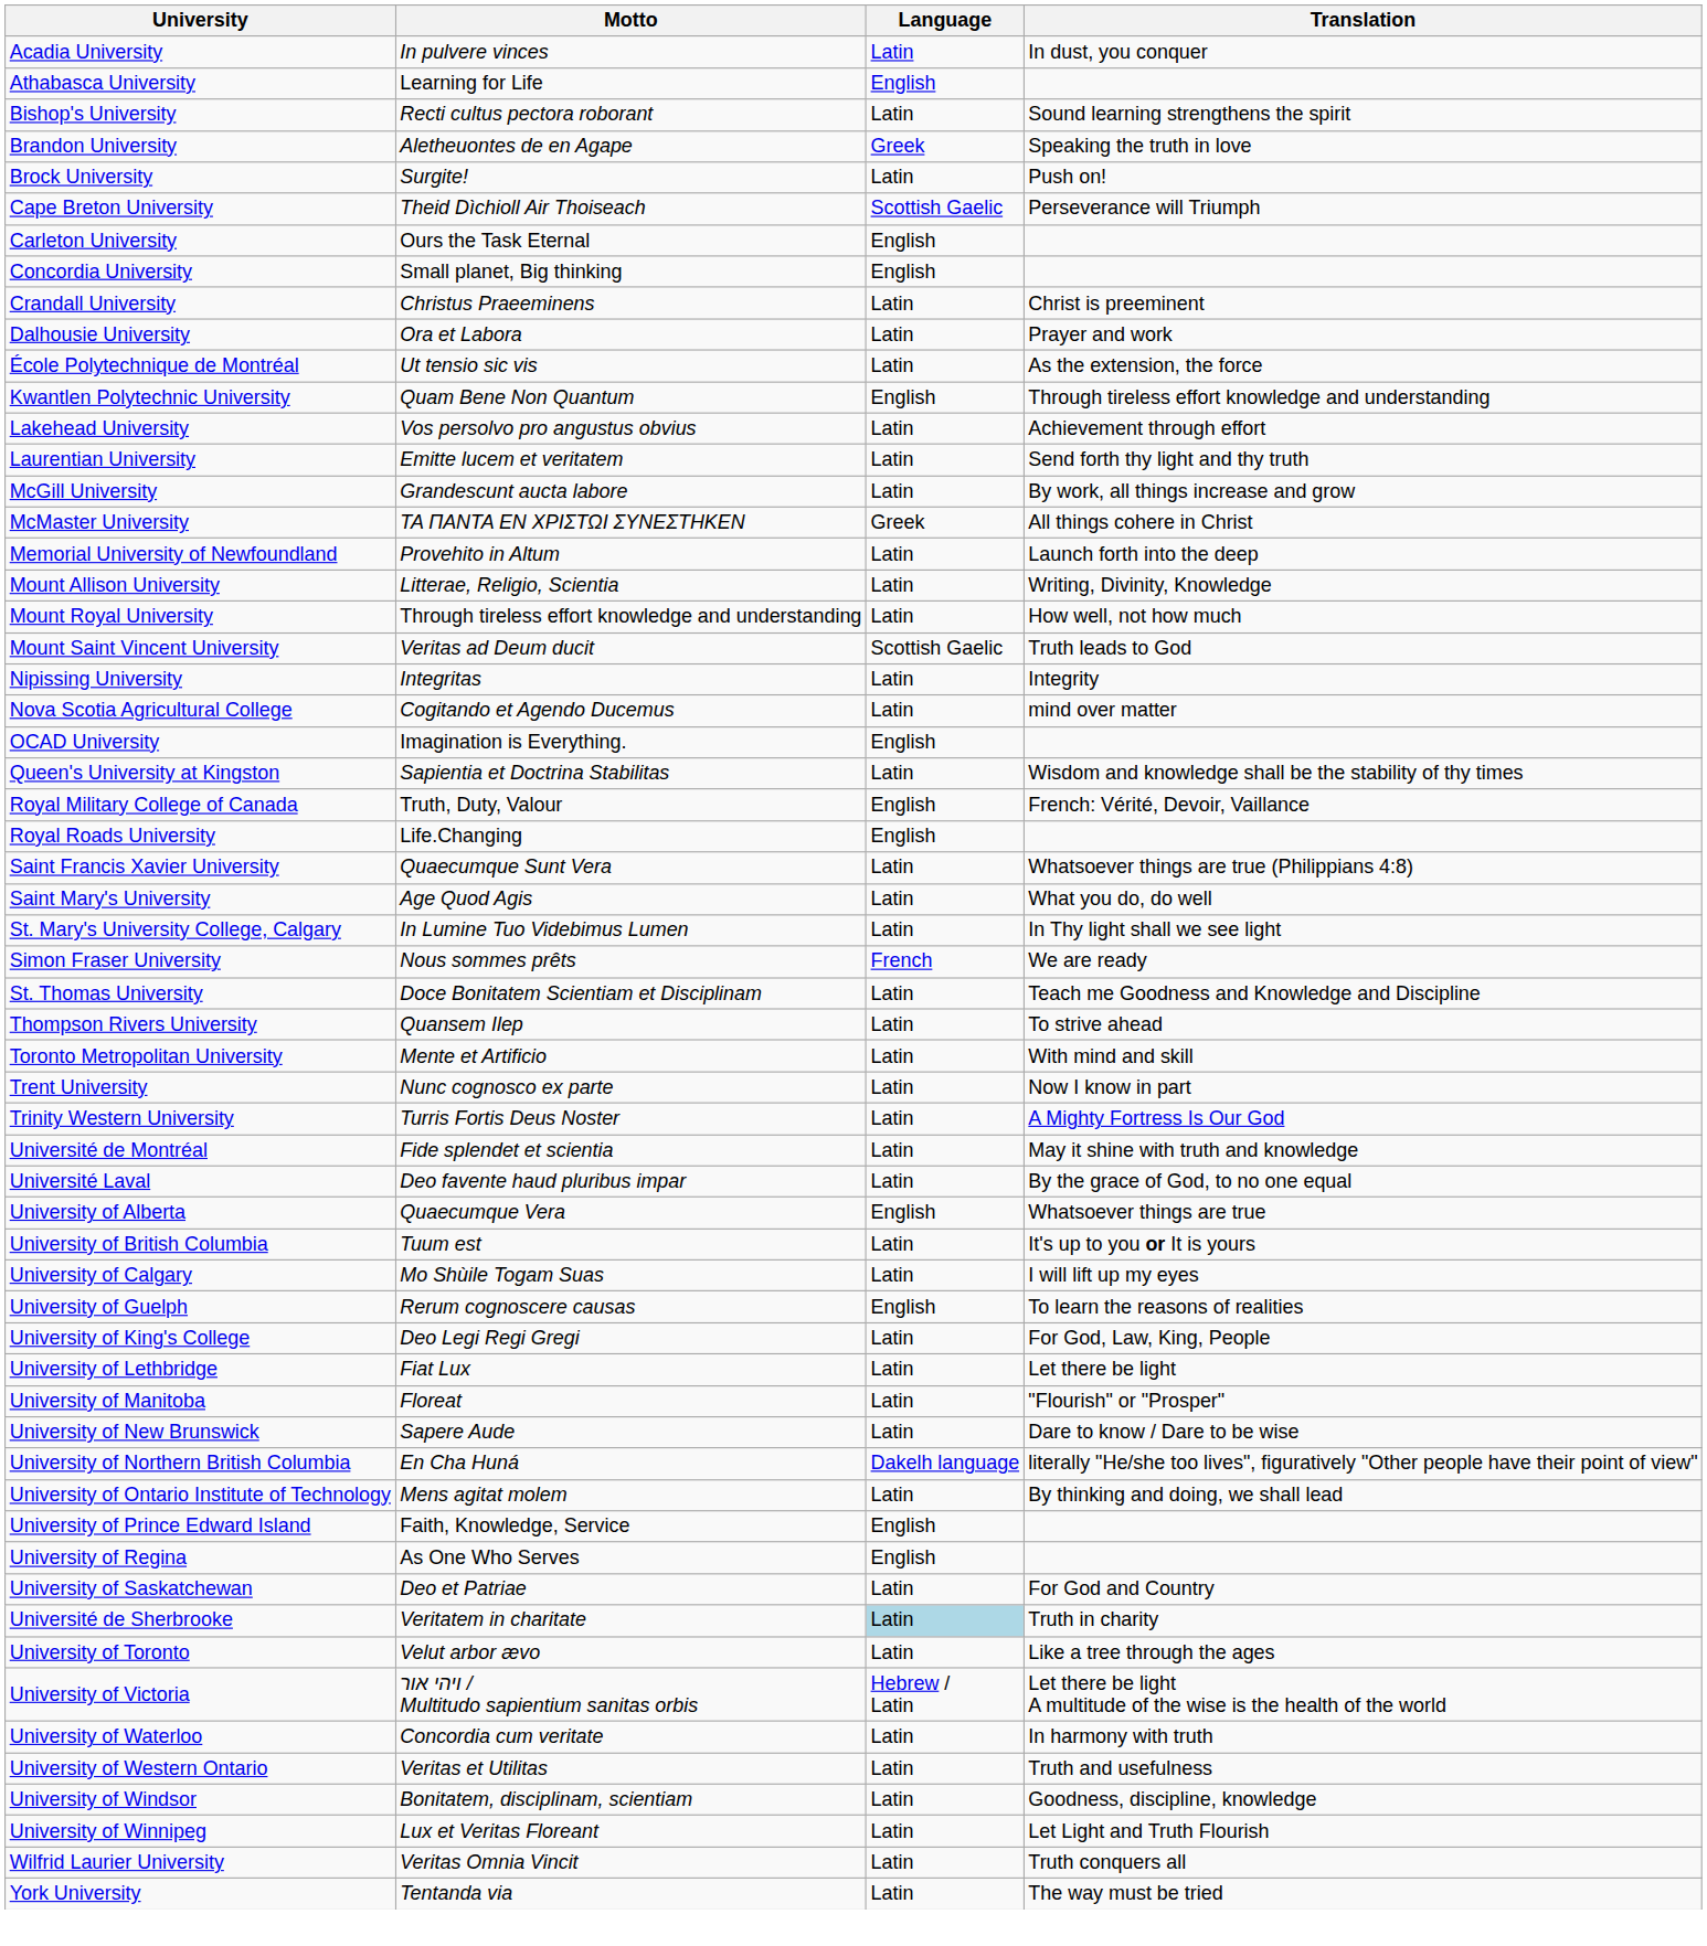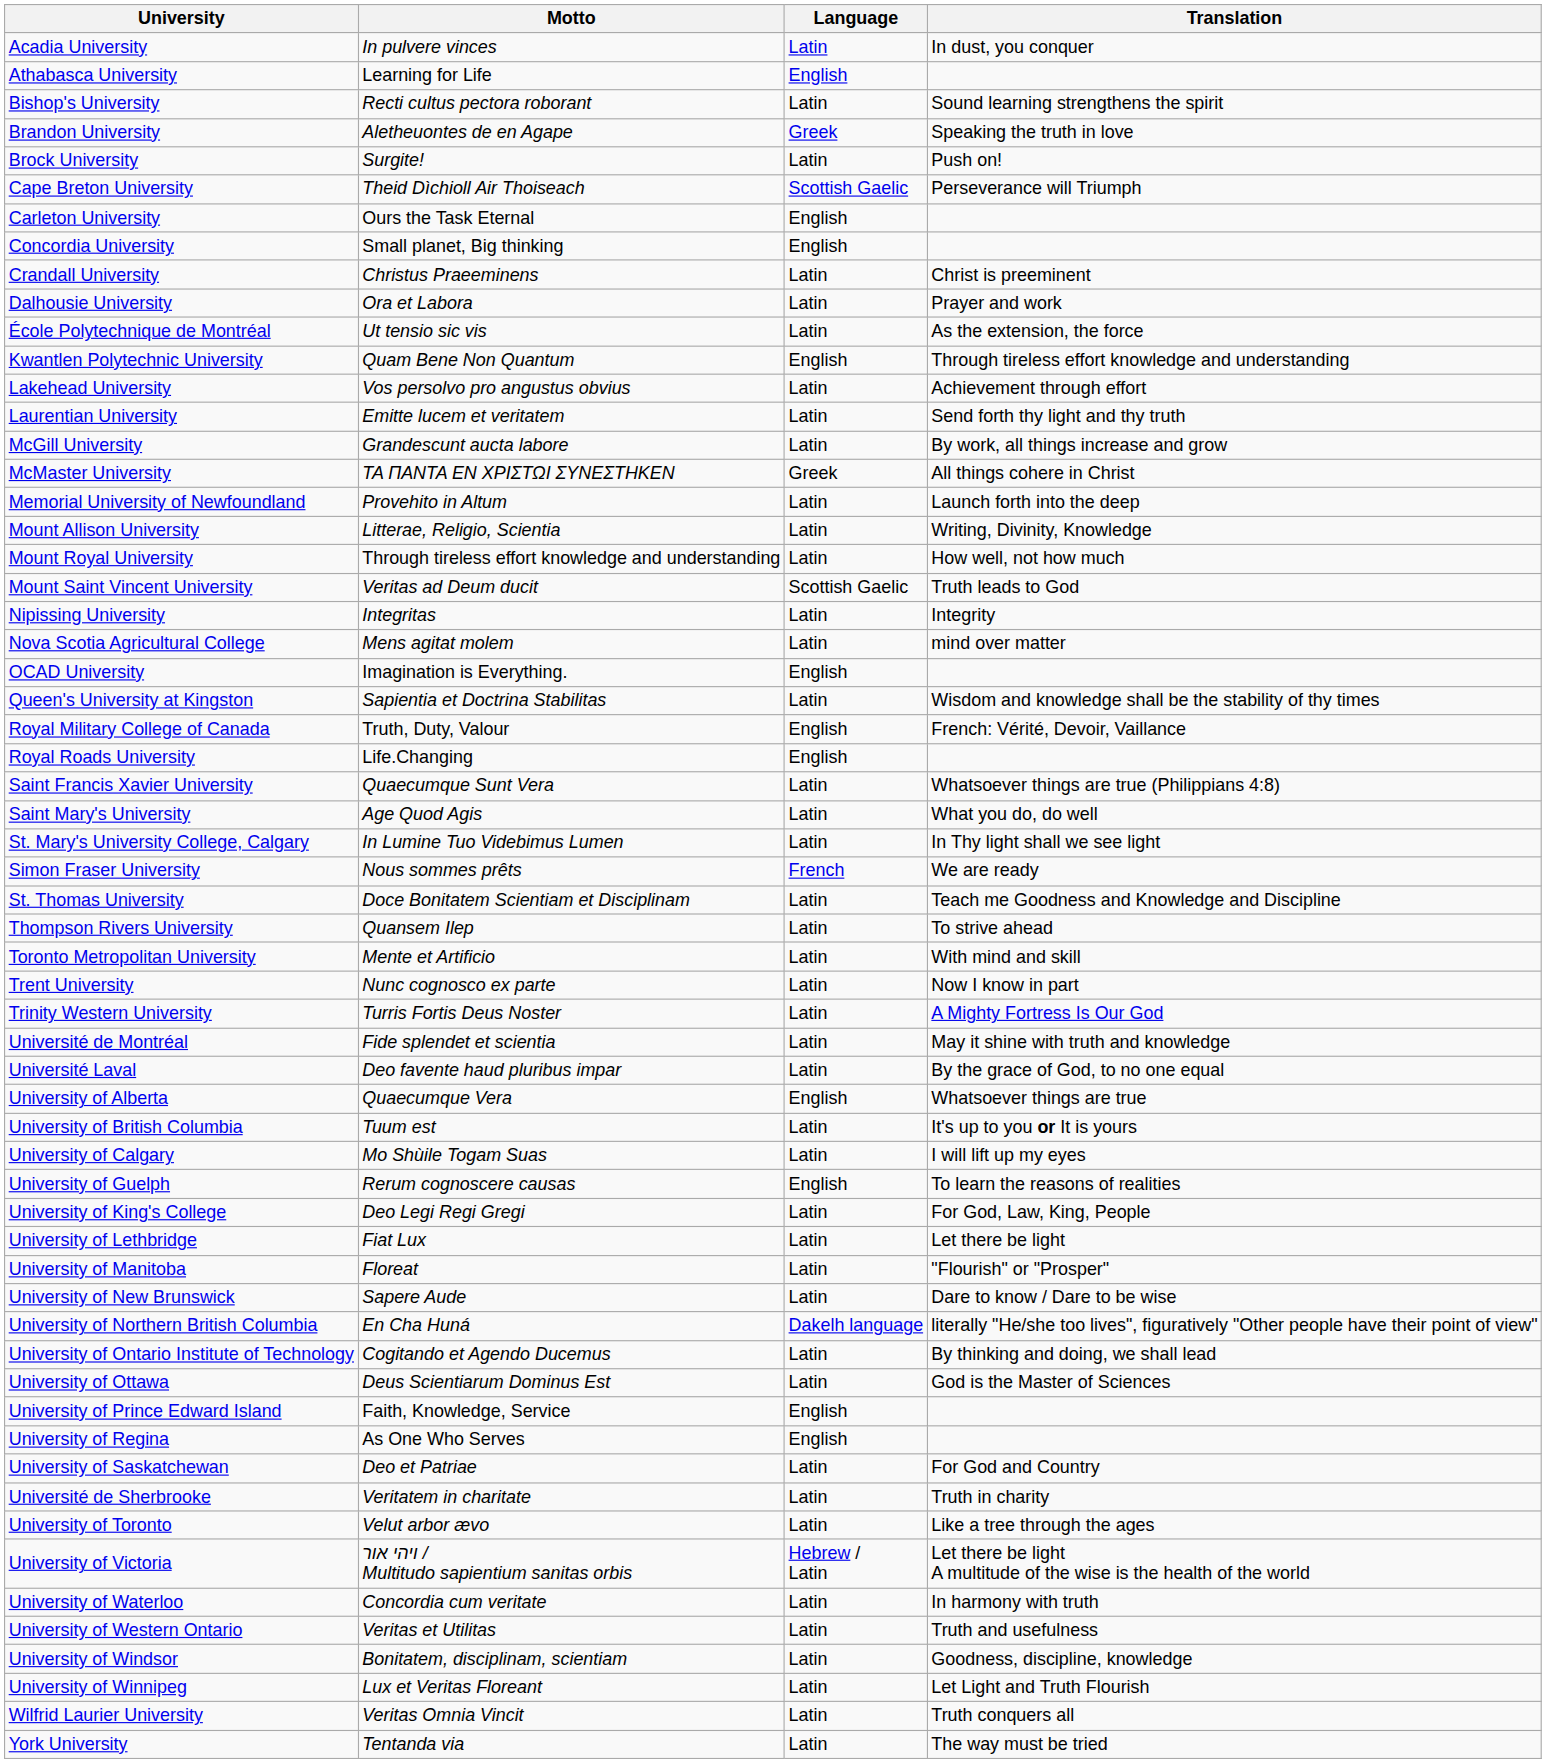Nova Scotia Agricultural College | Motto: Cogitando et Agendo Ducemus -> Mens agitat molem
University of Ontario Institute of Technology | Motto: Mens agitat molem -> Cogitando et Agendo Ducemus
+ row: University of Ottawa | Deus Scientiarum Dominus Est | Latin | God is the Master of Sciences
Université de Sherbrooke | Language: lightblue background -> no background
